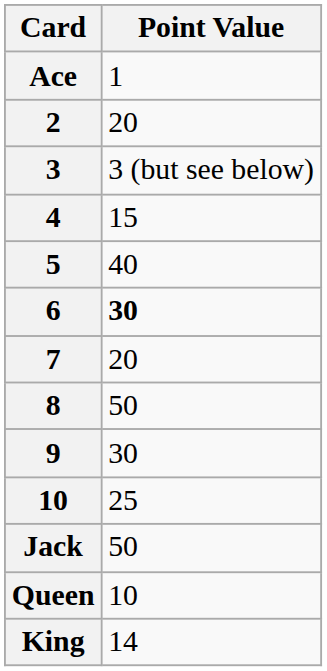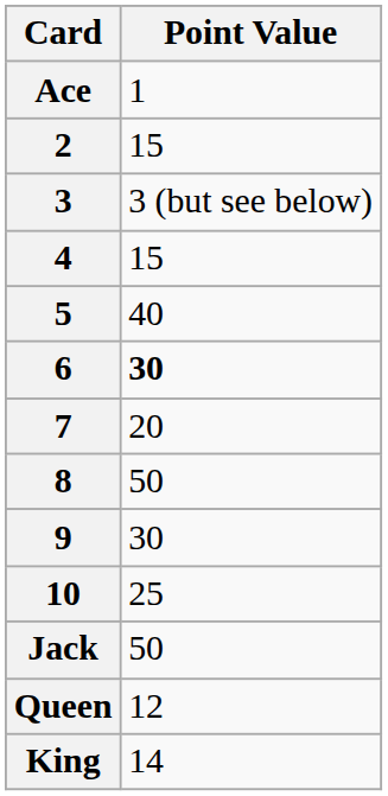2 | Point Value: 20 -> 15
Queen | Point Value: 10 -> 12
